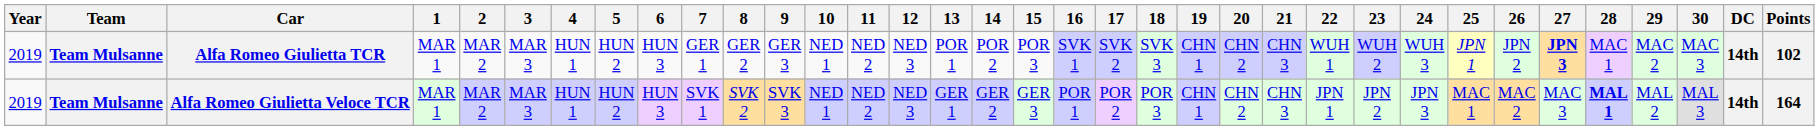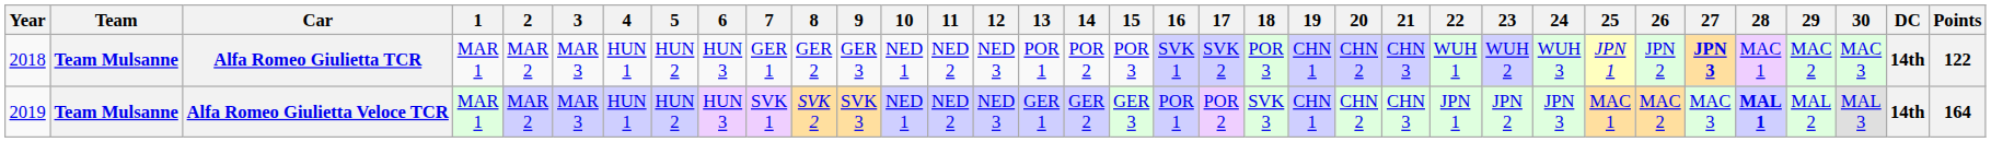Alfa Romeo Giulietta TCR | Year: 2019 -> 2018
Alfa Romeo Giulietta TCR | 18: SVK 3 -> POR 3
Alfa Romeo Giulietta TCR | Points: 102 -> 122
Alfa Romeo Giulietta Veloce TCR | 18: POR 3 -> SVK 3
